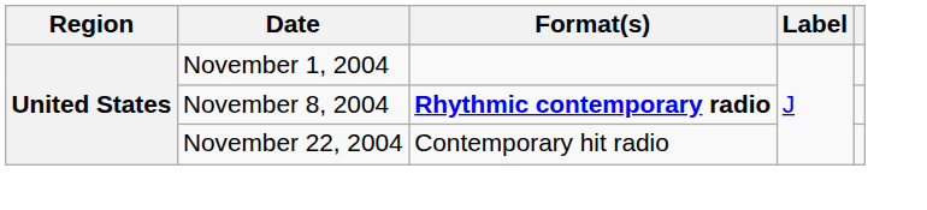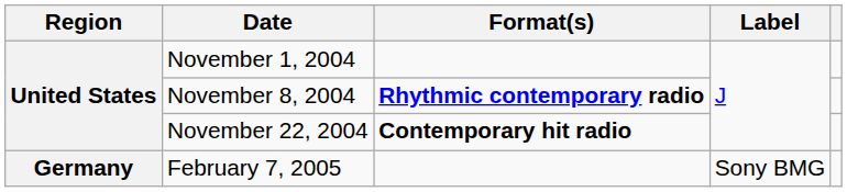November 22, 2004 | Format(s): normal -> bold
+ row: Germany | February 7, 2005 | Sony BMG
